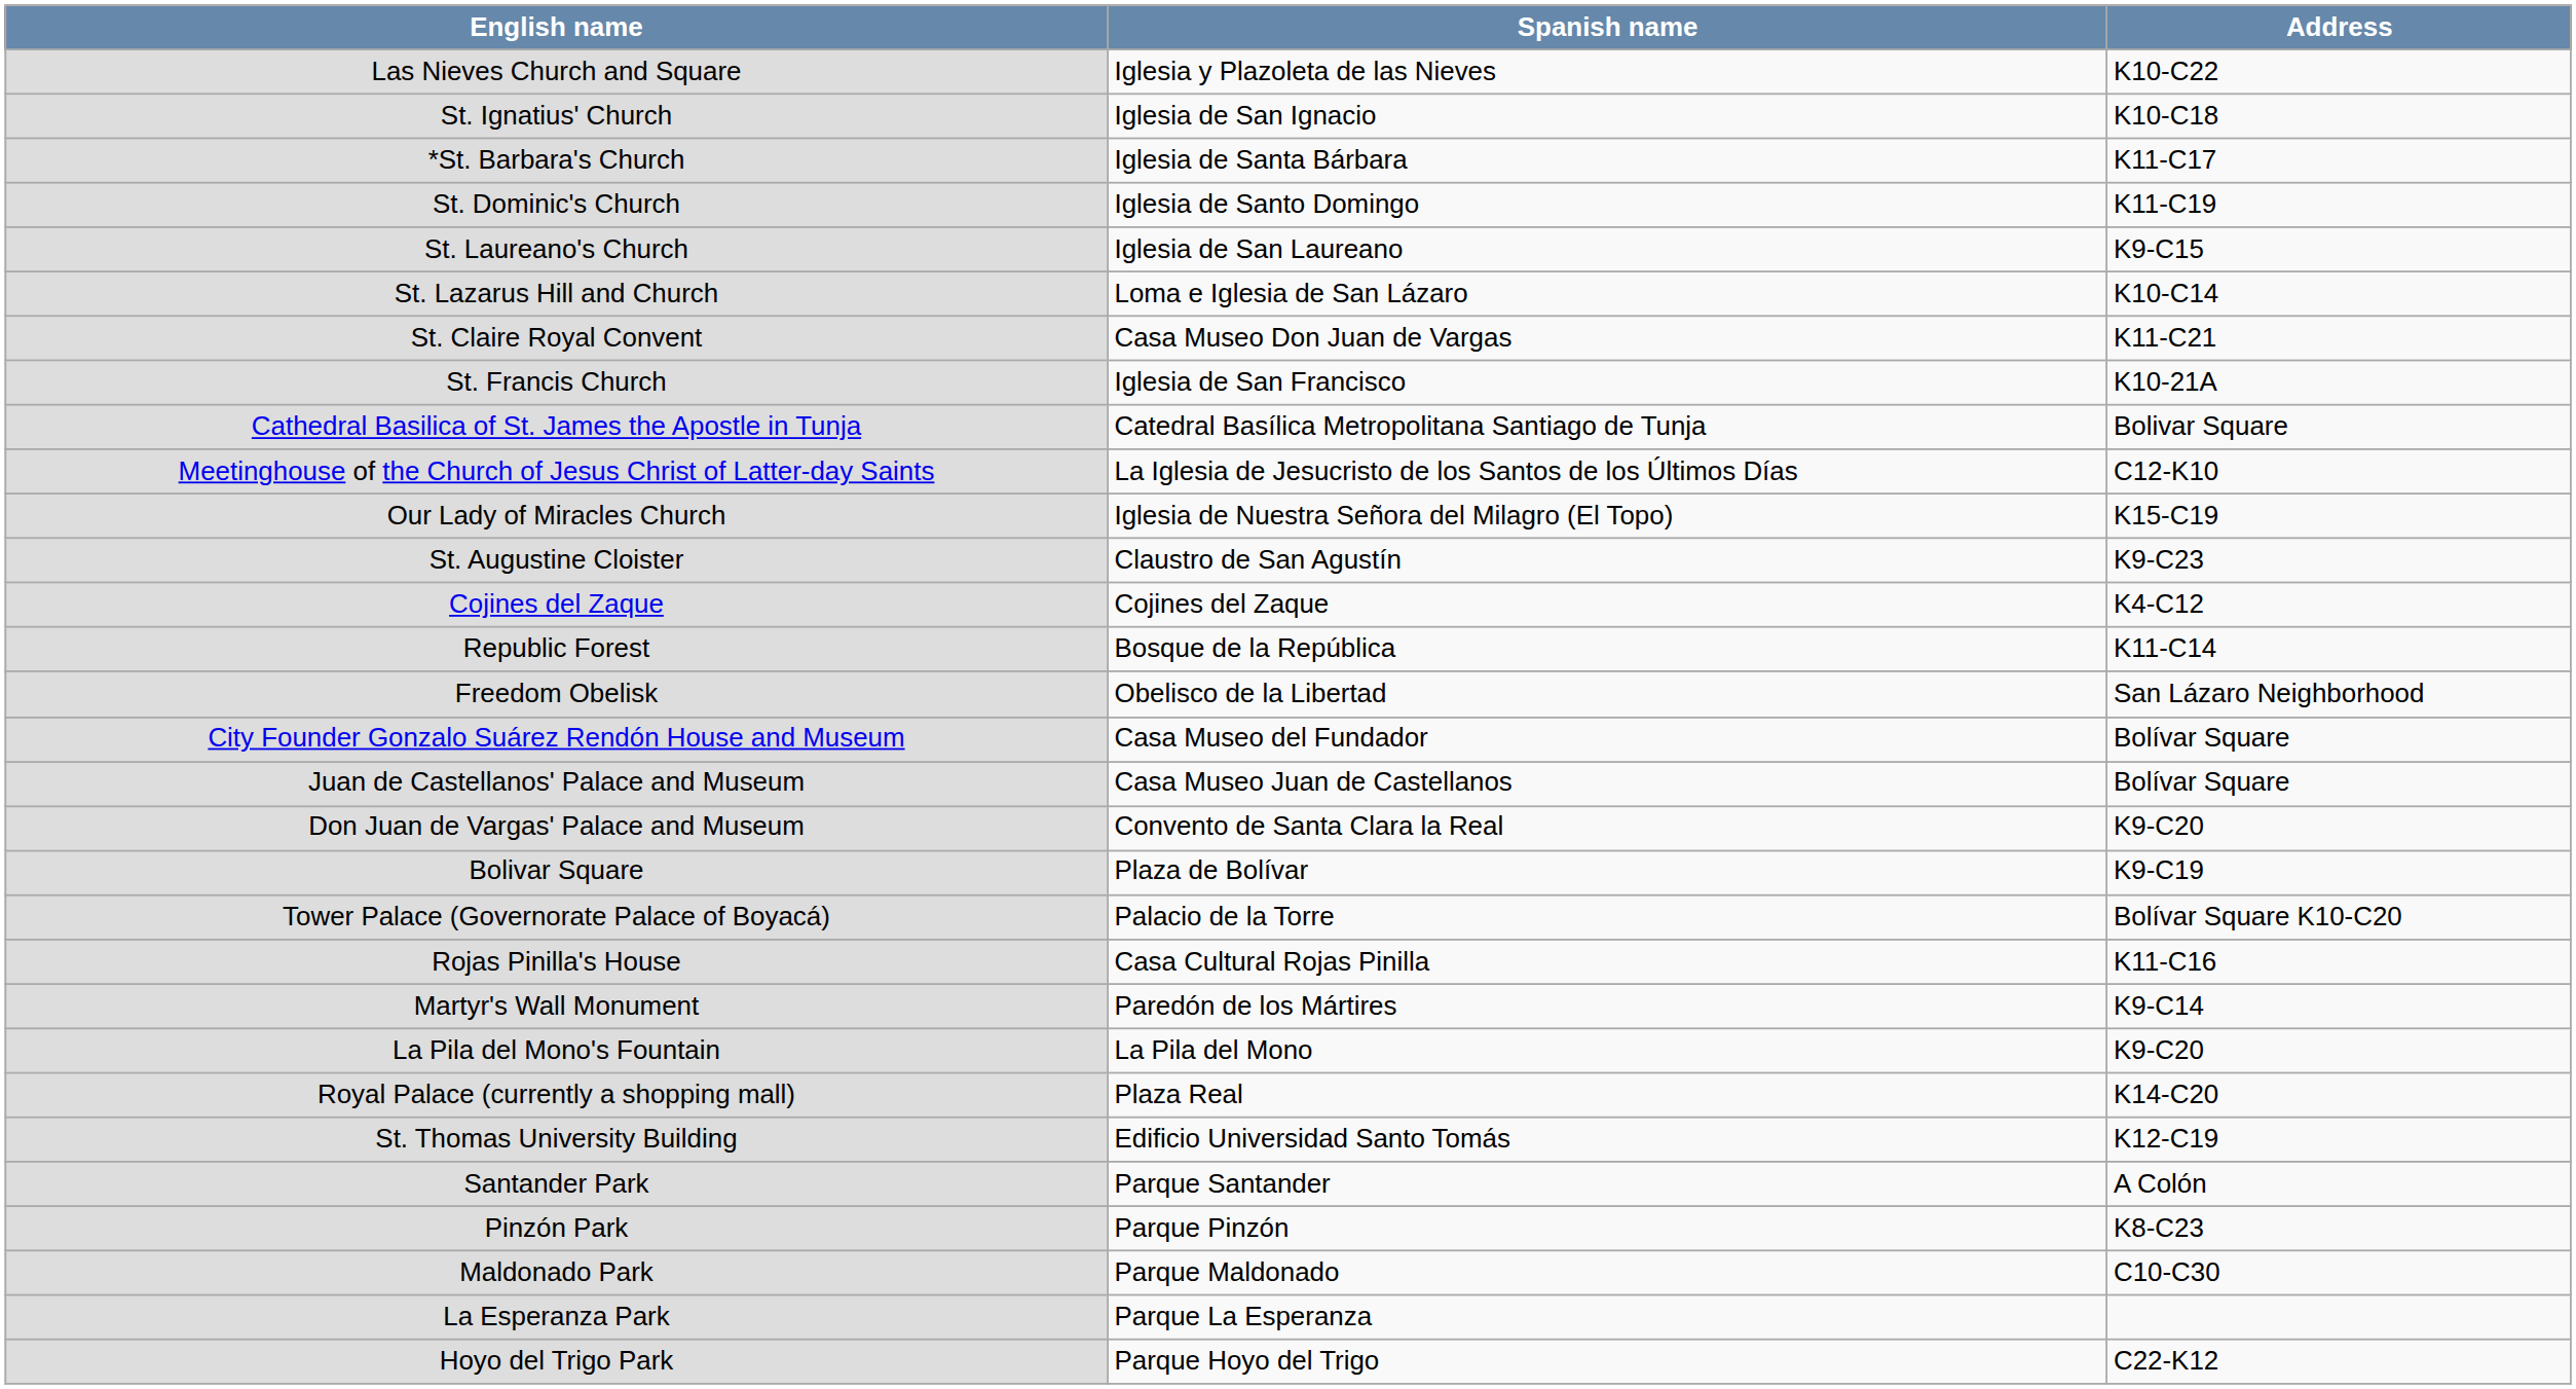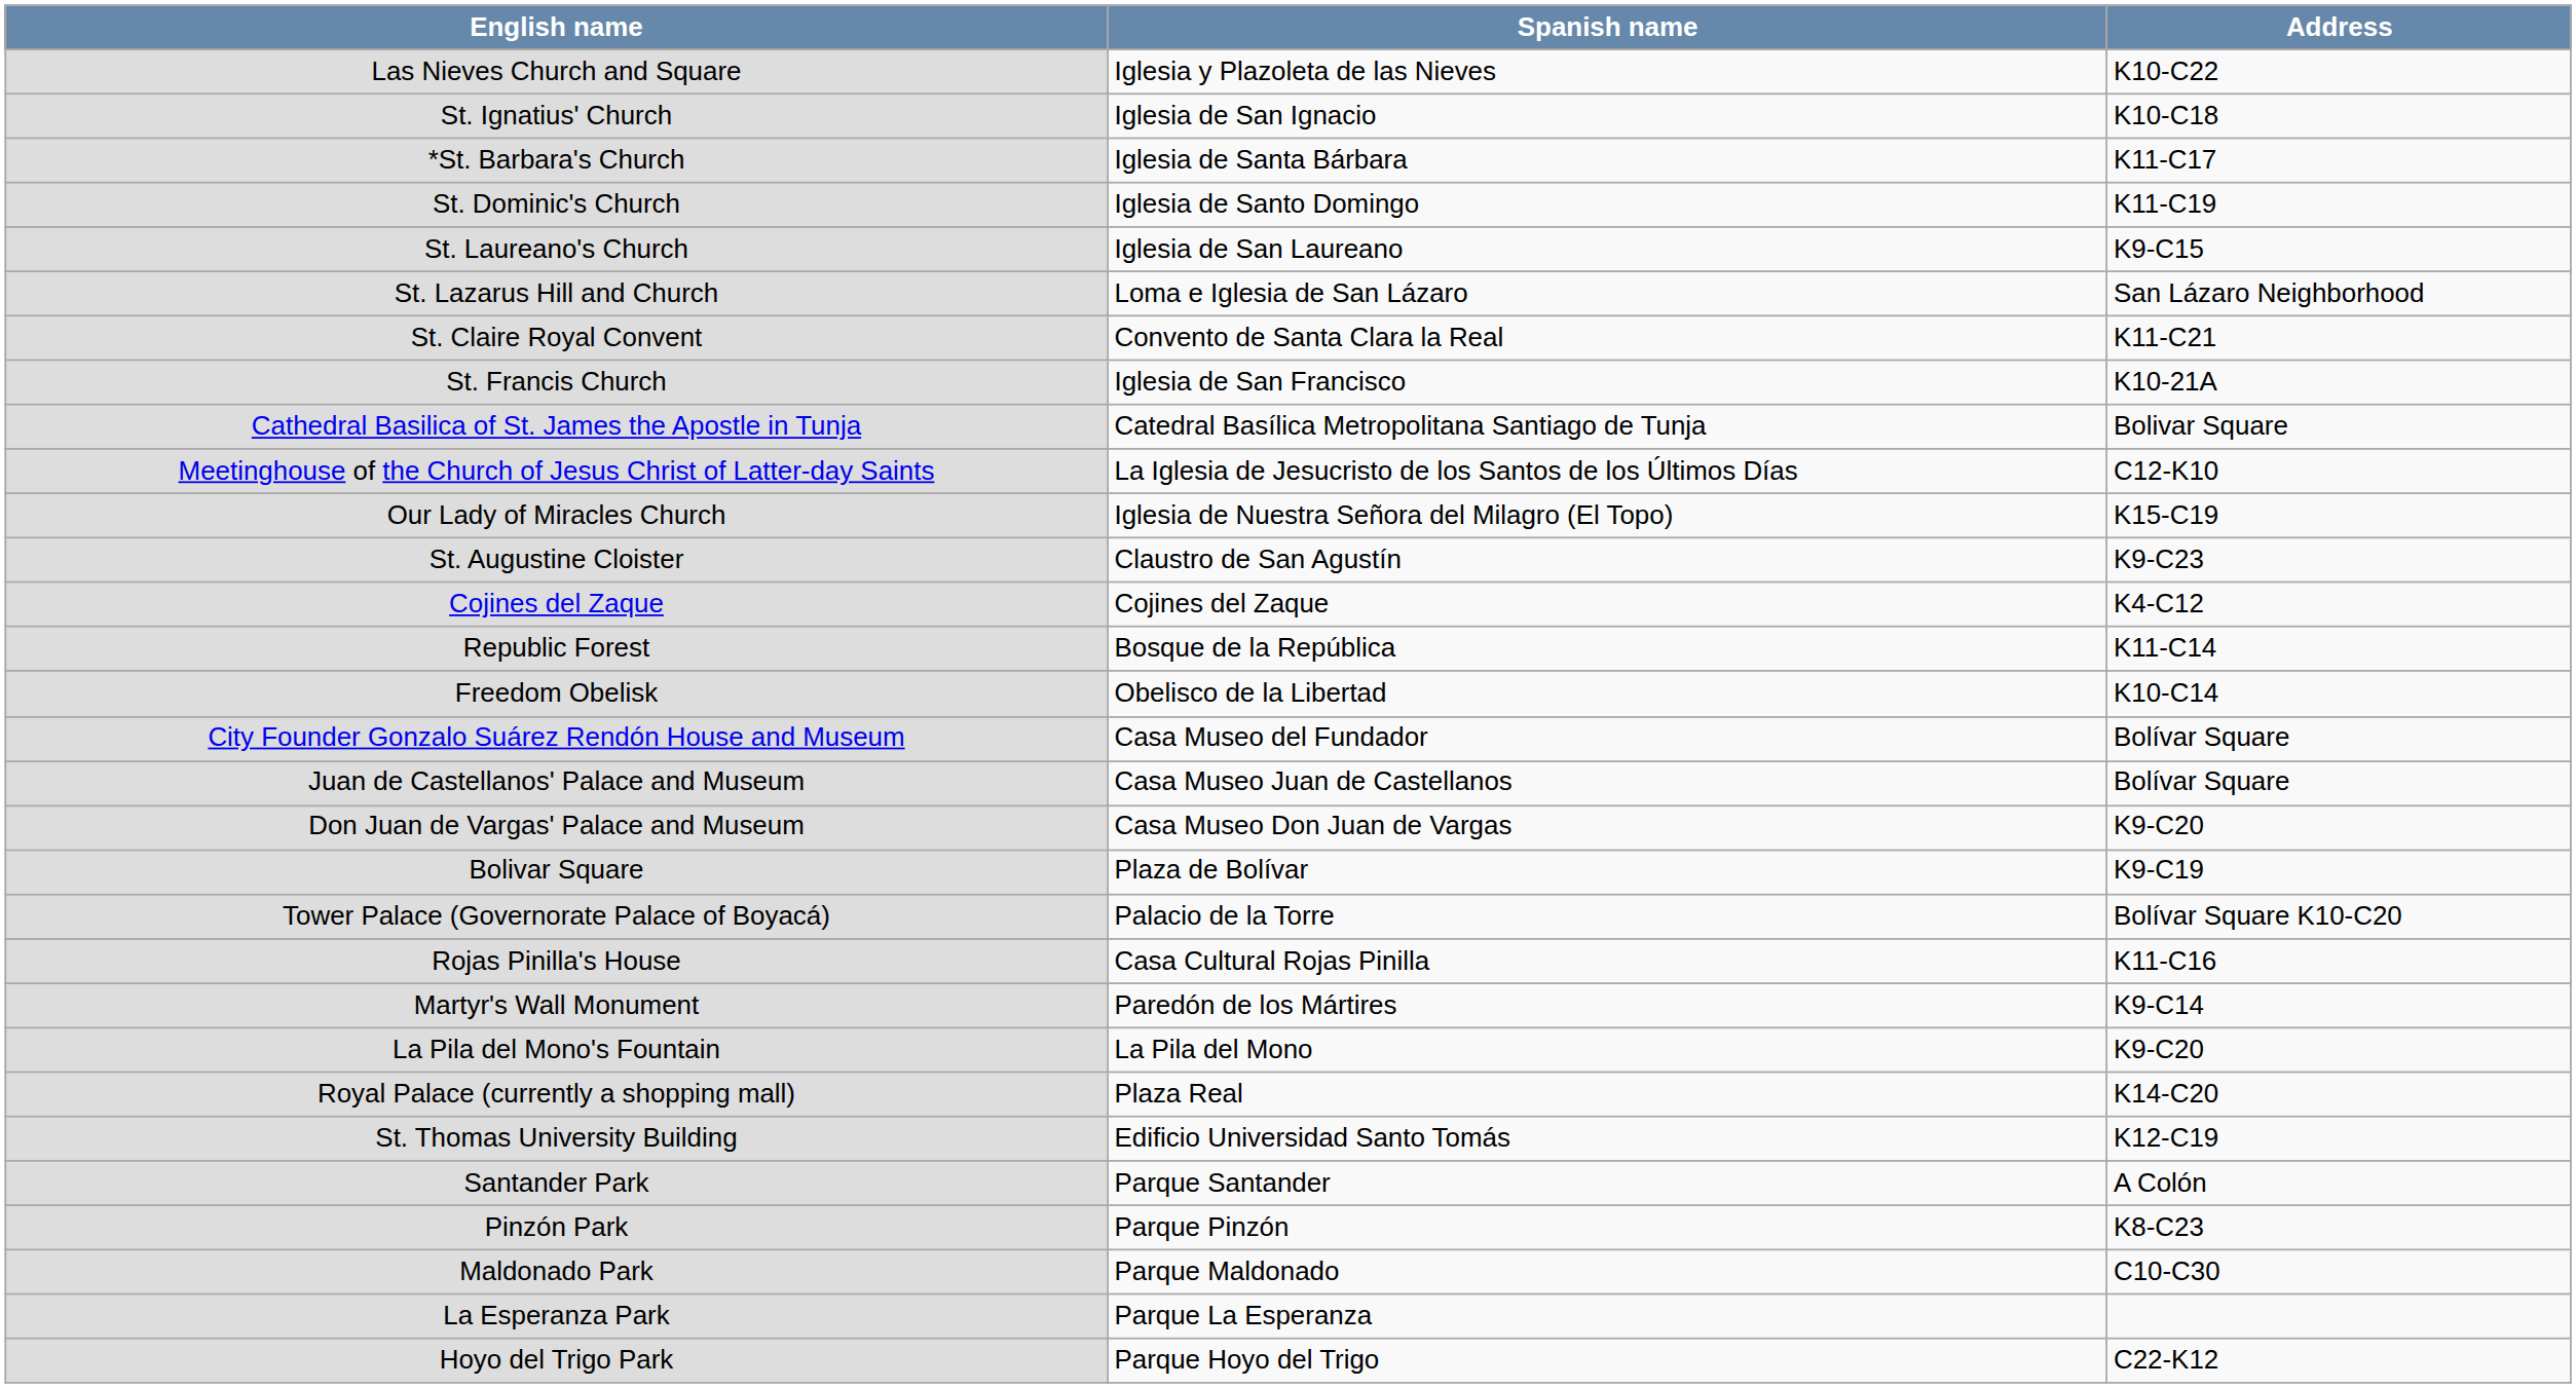St. Lazarus Hill and Church | Address: K10-C14 -> San Lázaro Neighborhood
St. Claire Royal Convent | Spanish name: Casa Museo Don Juan de Vargas -> Convento de Santa Clara la Real
Freedom Obelisk | Address: San Lázaro Neighborhood -> K10-C14
Don Juan de Vargas' Palace and Museum | Spanish name: Convento de Santa Clara la Real -> Casa Museo Don Juan de Vargas
